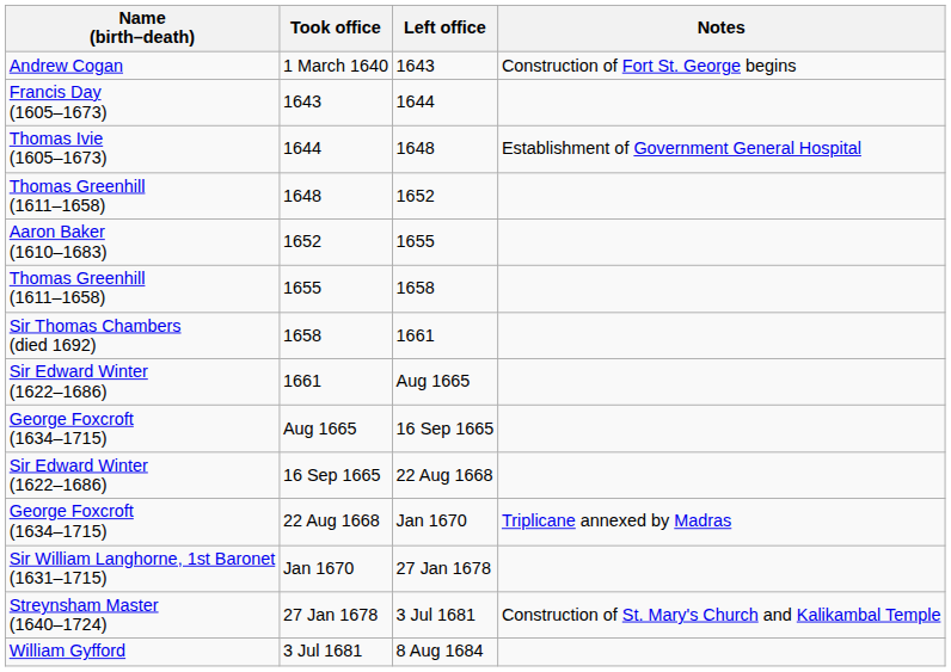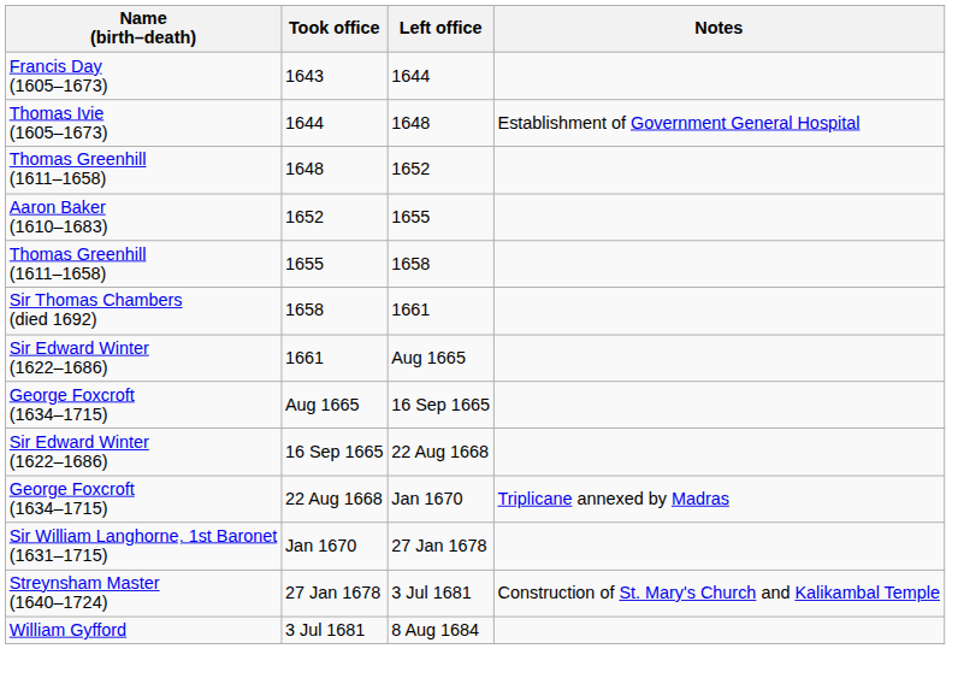- row: Andrew Cogan | 1 March 1640 | 1643 | Construction of Fort St. George begins
